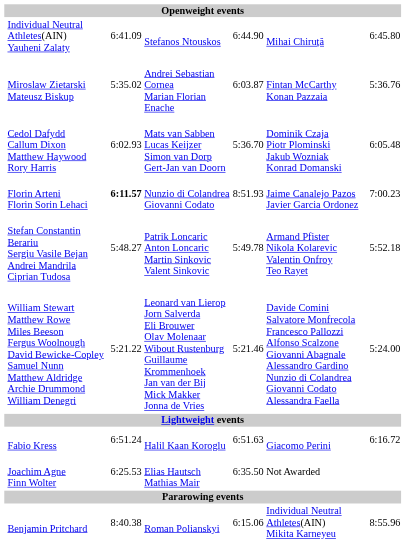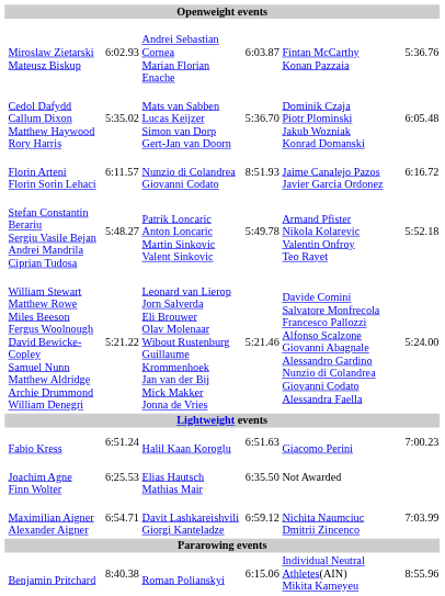- row: Individual Neutral Athletes(AIN) Yauheni Zalaty | 6:41.09 | Stefanos Ntouskos | 6:44.90 | Mihai Chiruță | 6:45.80
Miroslaw Zietarski Mateusz Biskup | column 3: 5:35.02 -> 6:02.93
Cedol Dafydd Callum Dixon Matthew Haywood Rory Harris | column 3: 6:02.93 -> 5:35.02
Florin Arteni Florin Sorin Lehaci | column 3: bold -> normal
Florin Arteni Florin Sorin Lehaci | column 7: 7:00.23 -> 6:16.72
Fabio Kress | column 7: 6:16.72 -> 7:00.23
+ row: Maximilian Aigner Alexander Aigner | 6:54.71 | Davit Lashkareishvili Giorgi Kanteladze | 6:59.12 | Nichita Naumciuc Dmitrii Zincenco | 7:03.99
